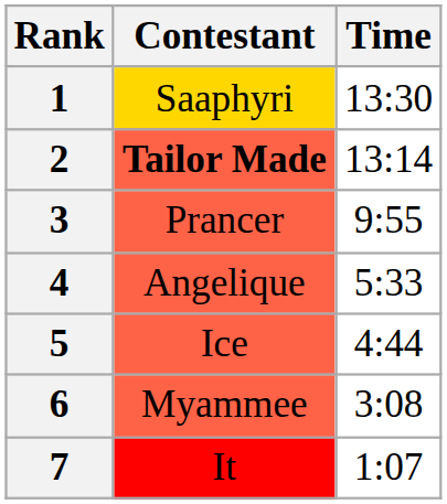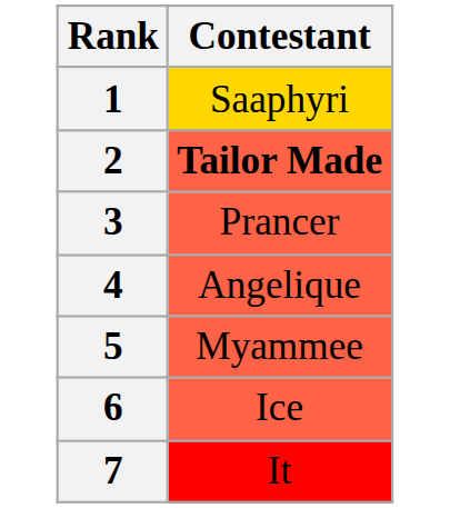- column: Time | 13:30 | 13:14 | 9:55 | 5:33 | 4:44 | 3:08 | 1:07
5 | Contestant: Ice -> Myammee
6 | Contestant: Myammee -> Ice
